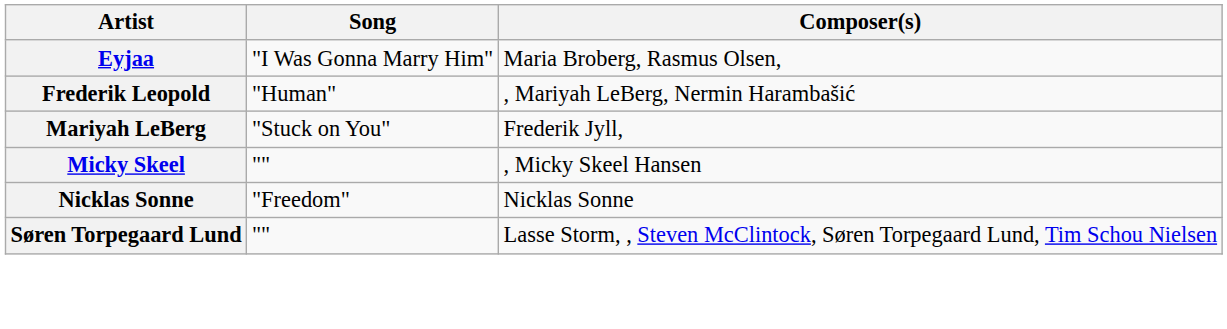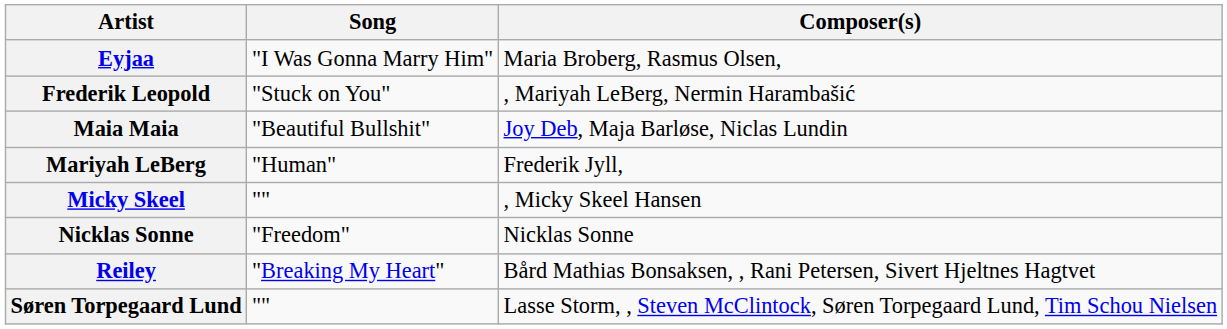Frederik Leopold | Song: "Human" -> "Stuck on You"
+ row: Maia Maia | "Beautiful Bullshit" | Joy Deb, Maja Barløse, Niclas Lundin
Mariyah LeBerg | Song: "Stuck on You" -> "Human"
+ row: Reiley | "Breaking My Heart" | Bård Mathias Bonsaksen, , Rani Petersen, Sivert Hjeltnes Hagtvet
